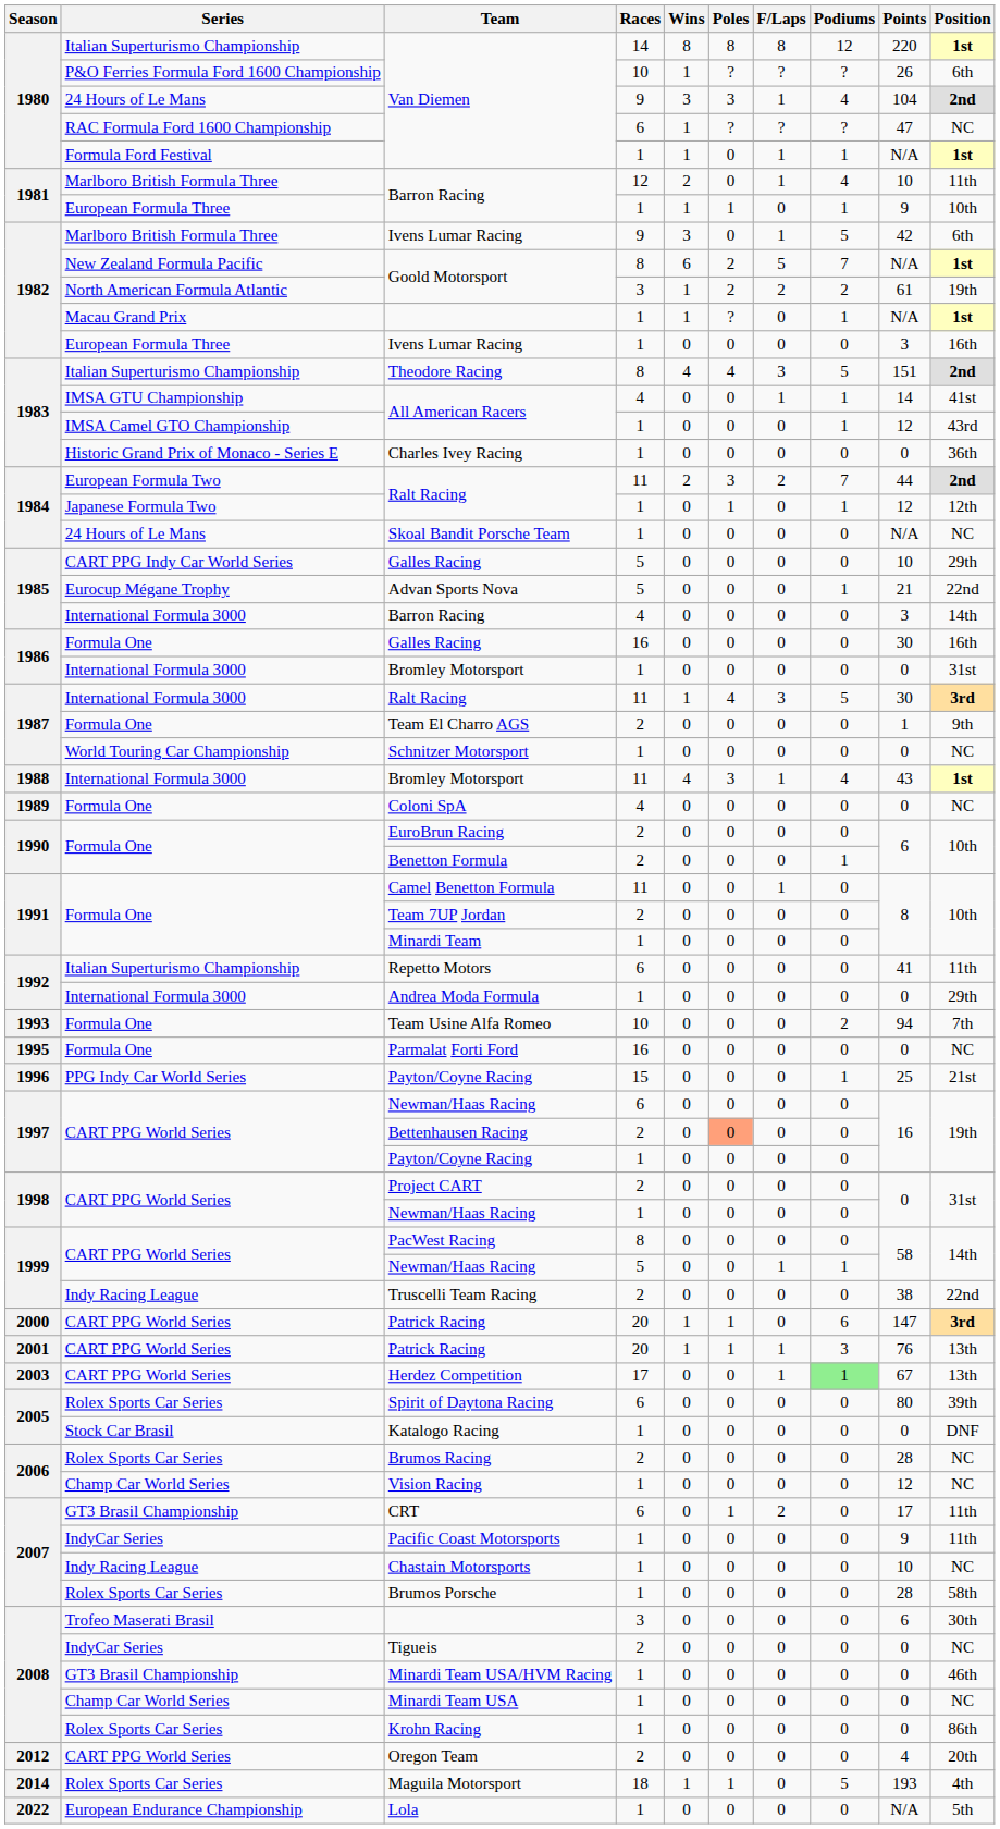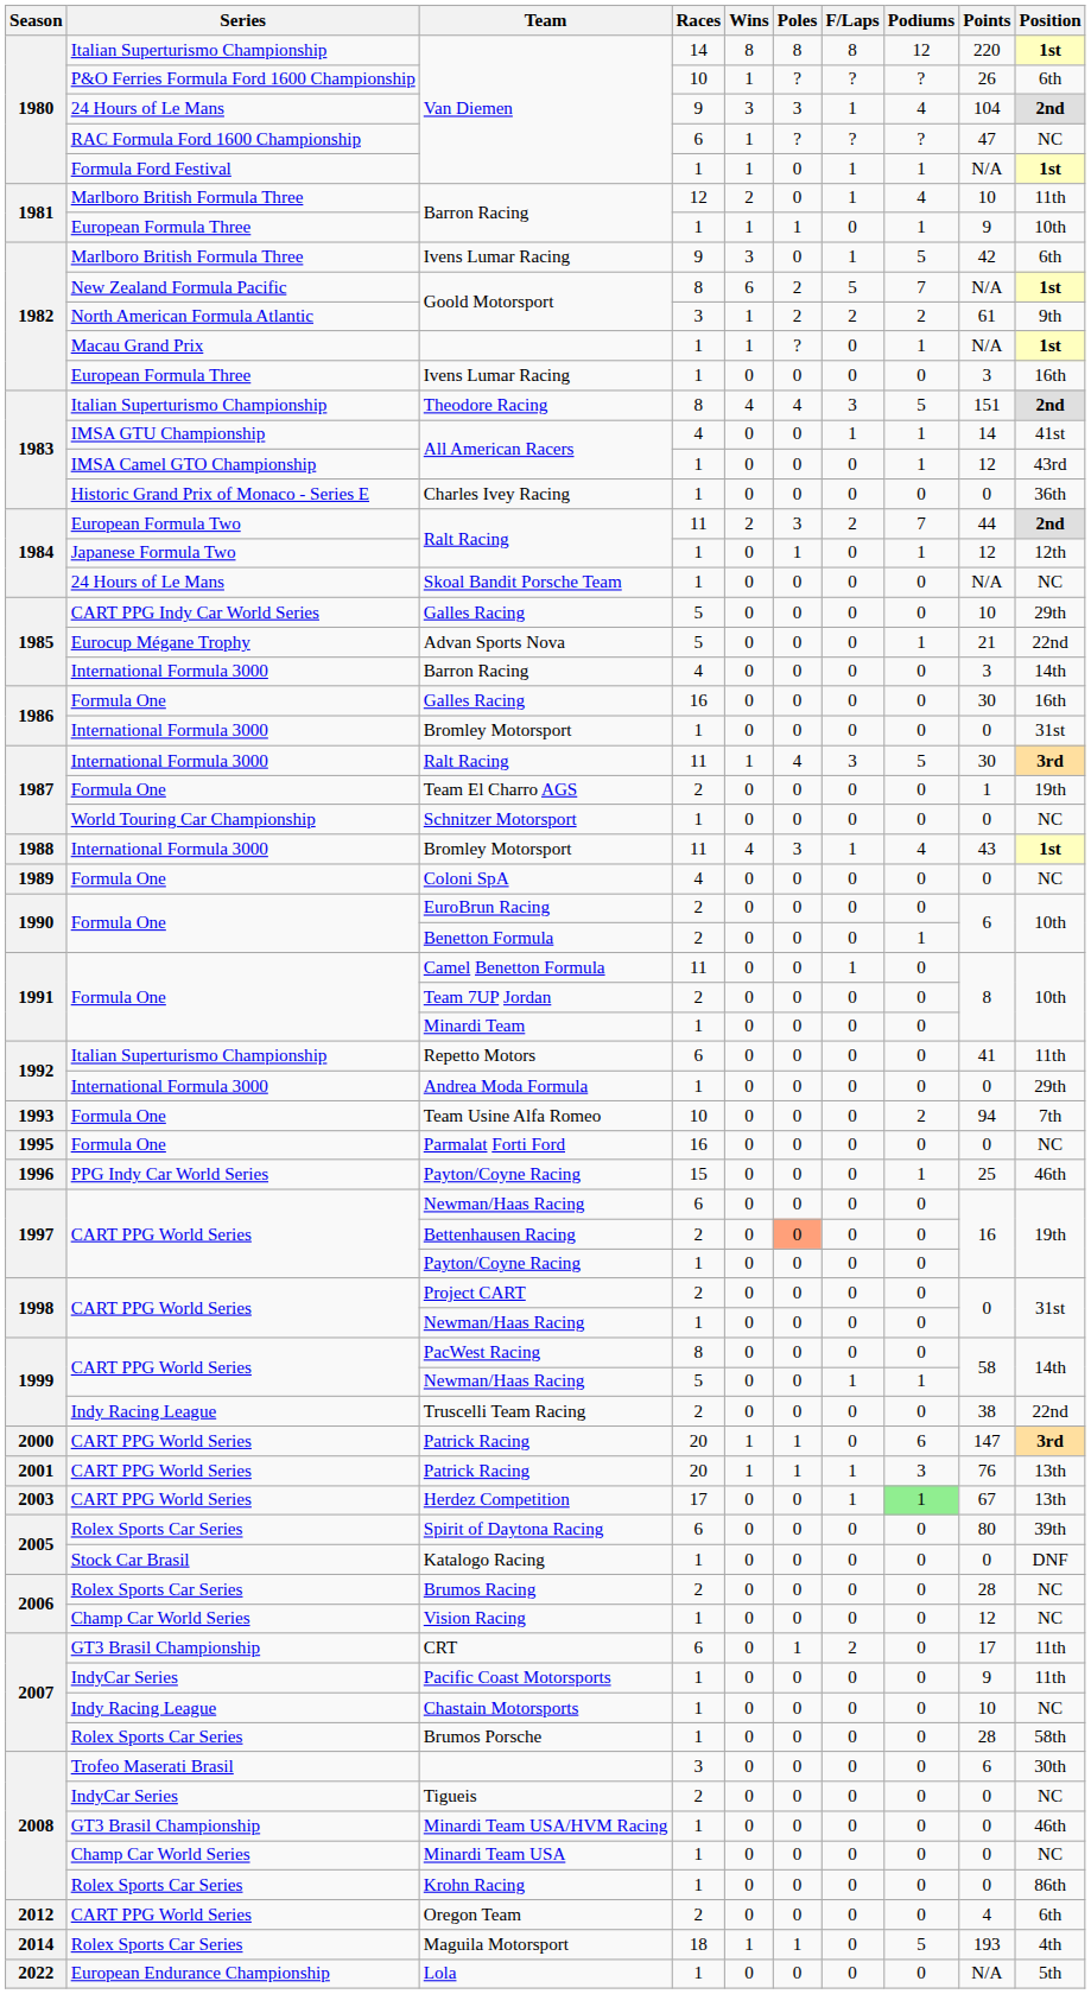Goold Motorsport / 3 | Position: 19th -> 9th
Team El Charro AGS | Position: 9th -> 19th
Payton/Coyne Racing / 15 | Position: 21st -> 46th
Oregon Team | Position: 20th -> 6th
